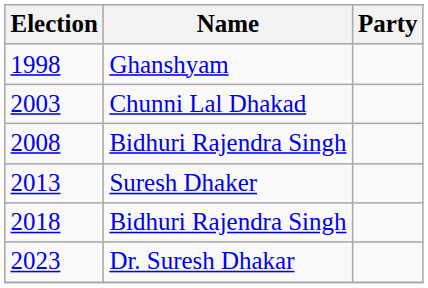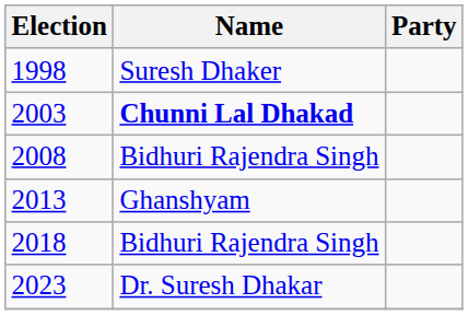1998 | Name: Ghanshyam -> Suresh Dhaker
2003 | Name: normal -> bold
2013 | Name: Suresh Dhaker -> Ghanshyam
